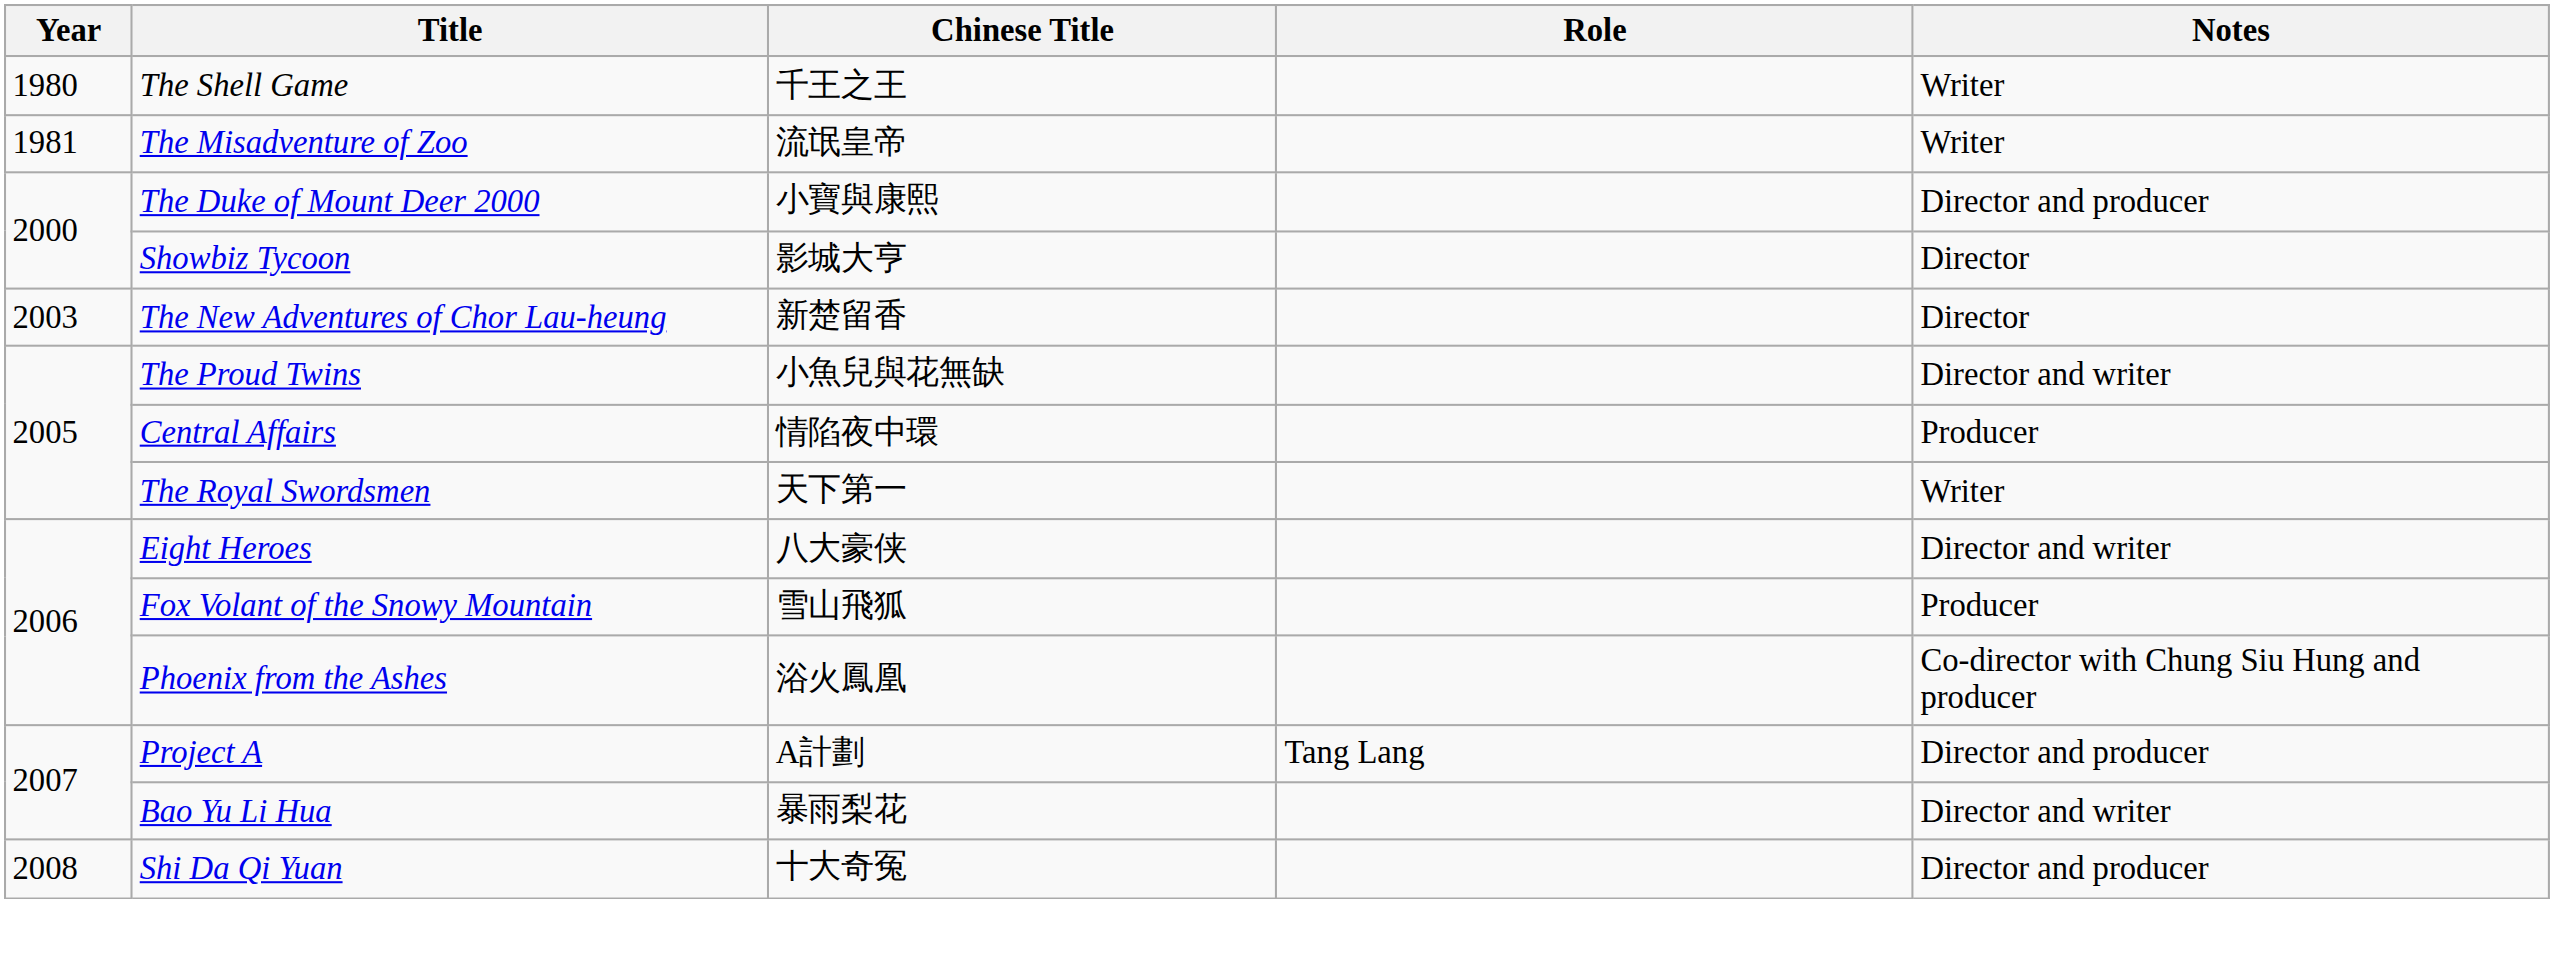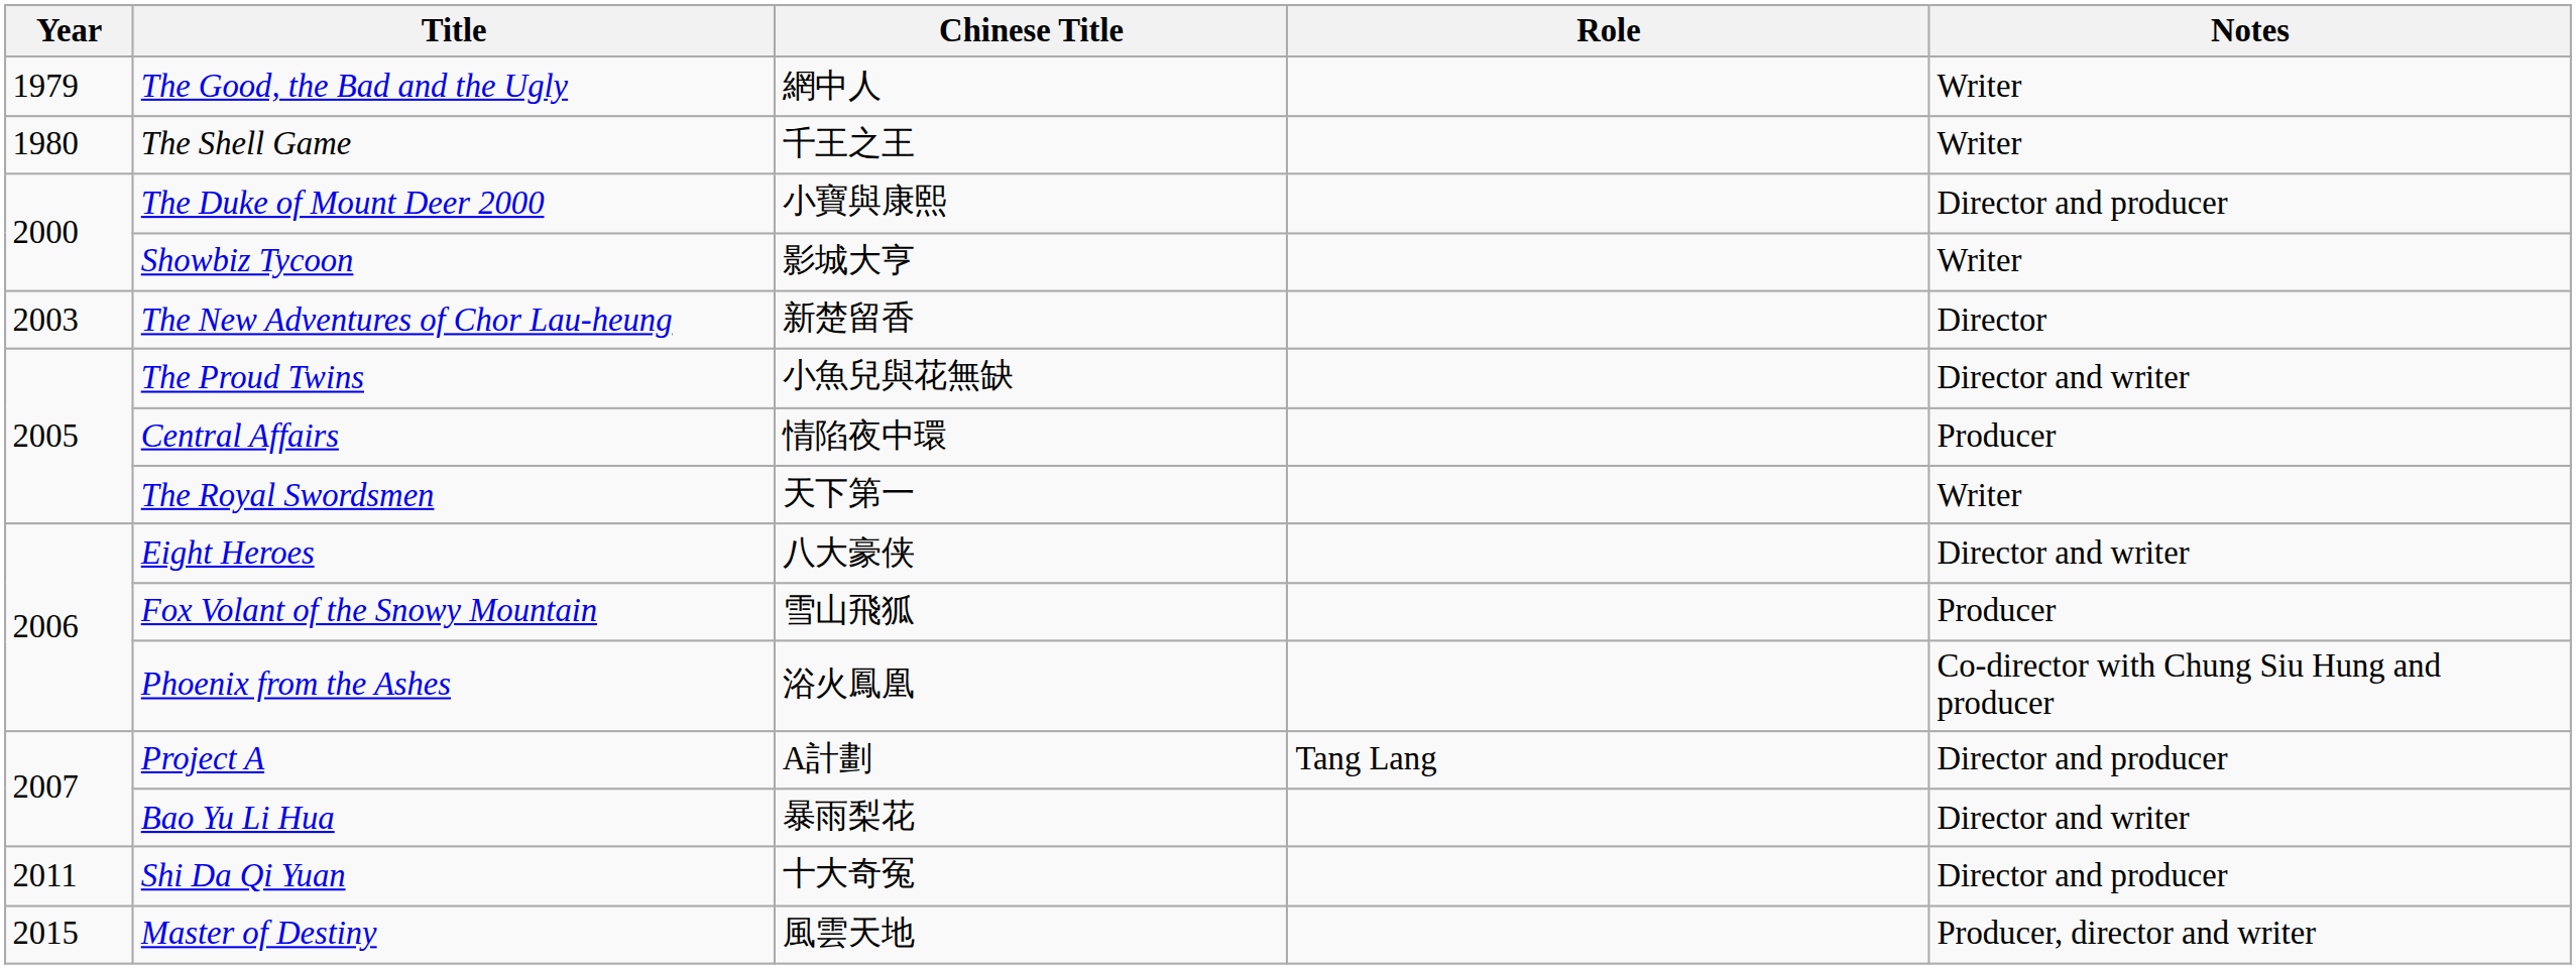+ row: 1979 | The Good, the Bad and the Ugly | 網中人 | Writer
- row: 1981 | The Misadventure of Zoo | 流氓皇帝 | Writer
Showbiz Tycoon | Notes: Director -> Writer
Shi Da Qi Yuan | Year: 2008 -> 2011
+ row: 2015 | Master of Destiny | 風雲天地 | Producer, director and writer
